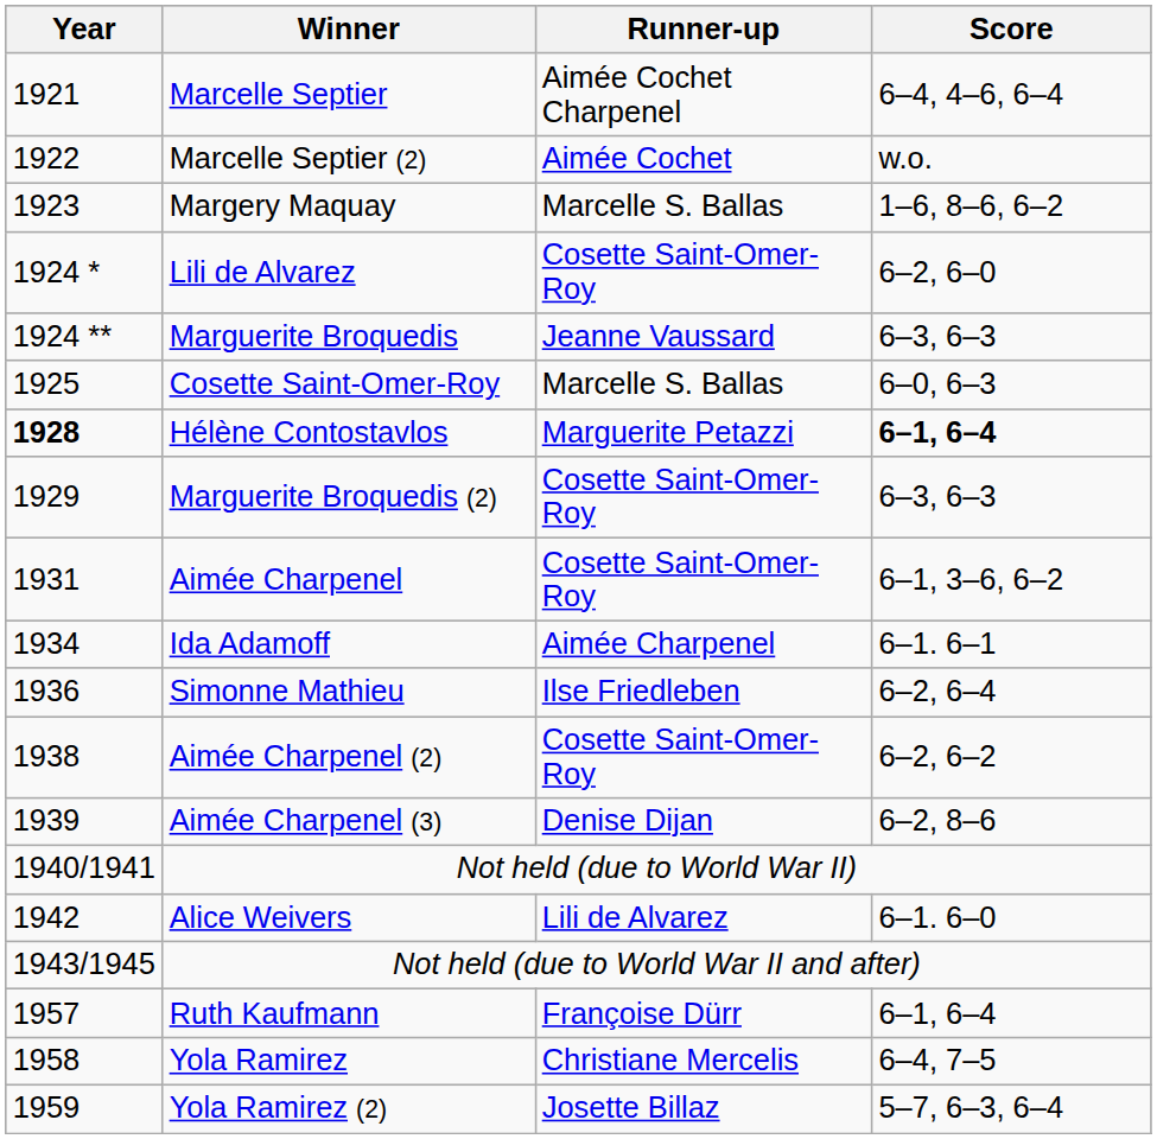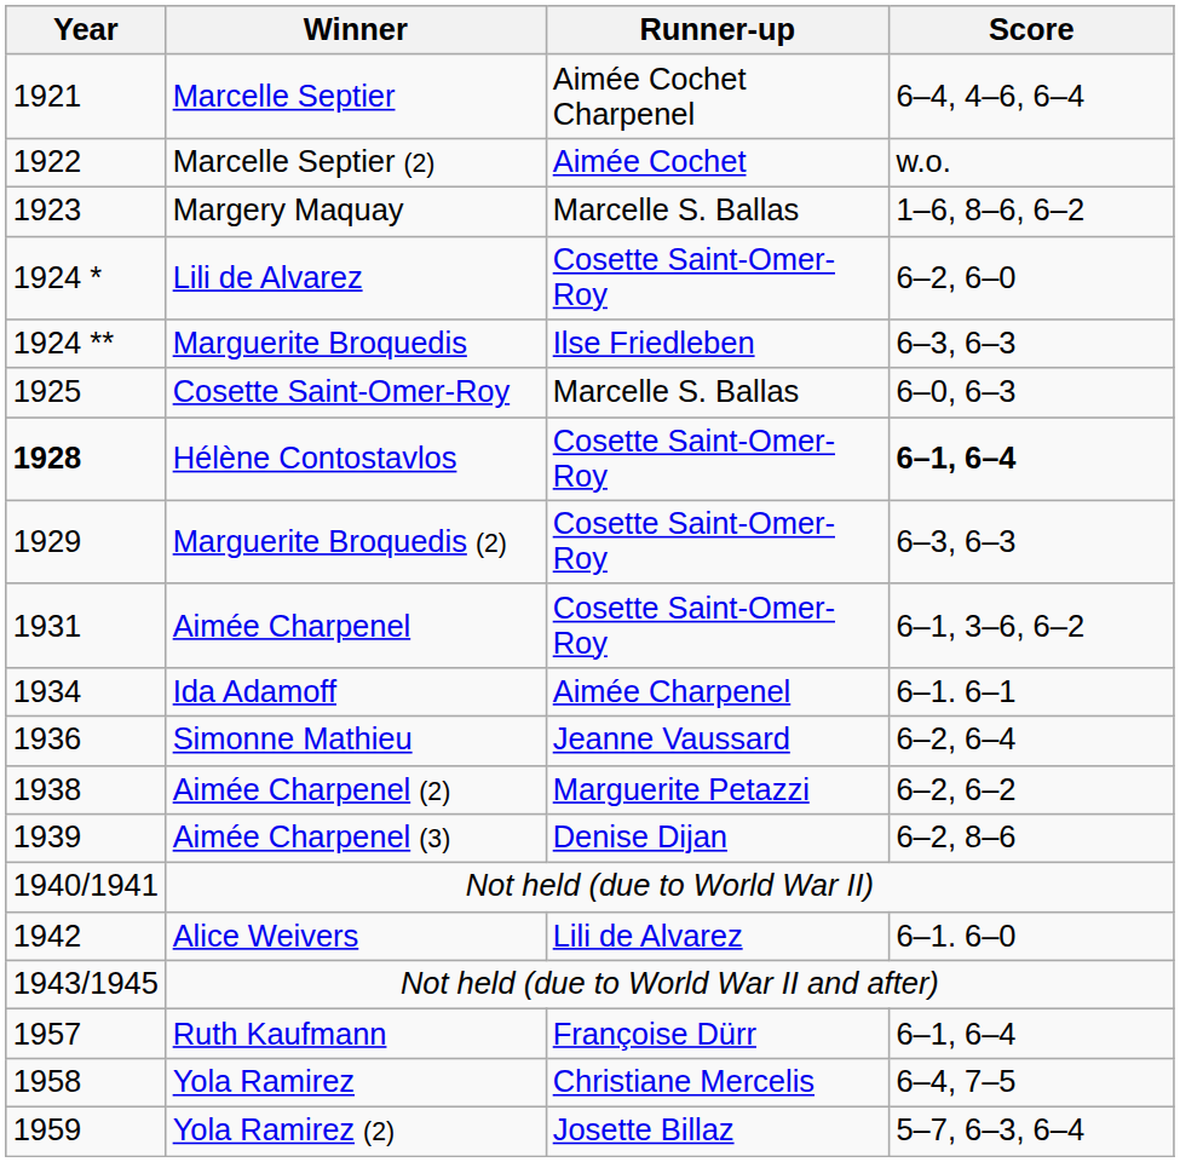Marguerite Broquedis | Runner-up: Jeanne Vaussard -> Ilse Friedleben
Hélène Contostavlos | Runner-up: Marguerite Petazzi -> Cosette Saint-Omer-Roy
Simonne Mathieu | Runner-up: Ilse Friedleben -> Jeanne Vaussard
Aimée Charpenel (2) | Runner-up: Cosette Saint-Omer-Roy -> Marguerite Petazzi
